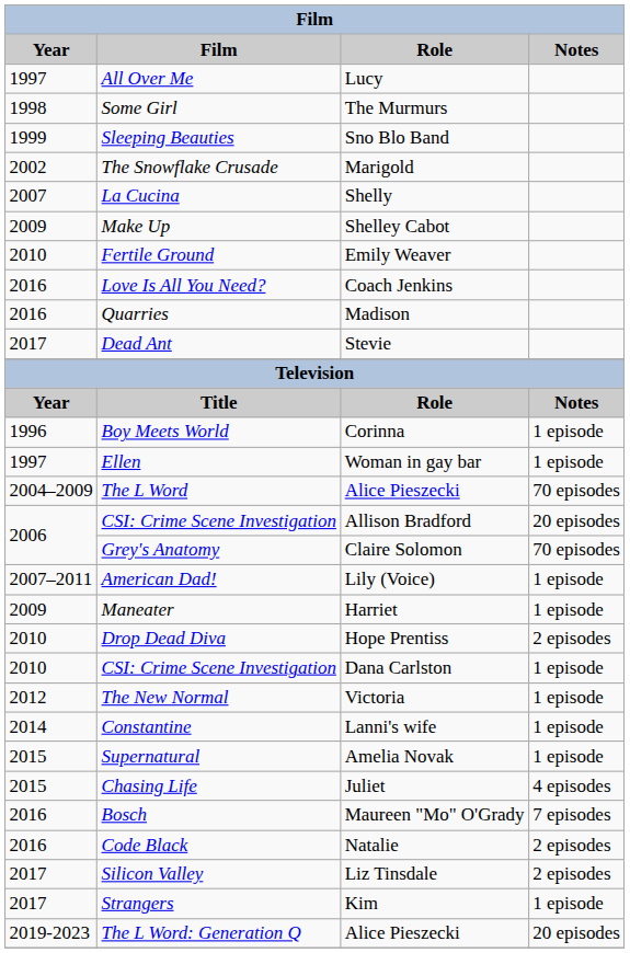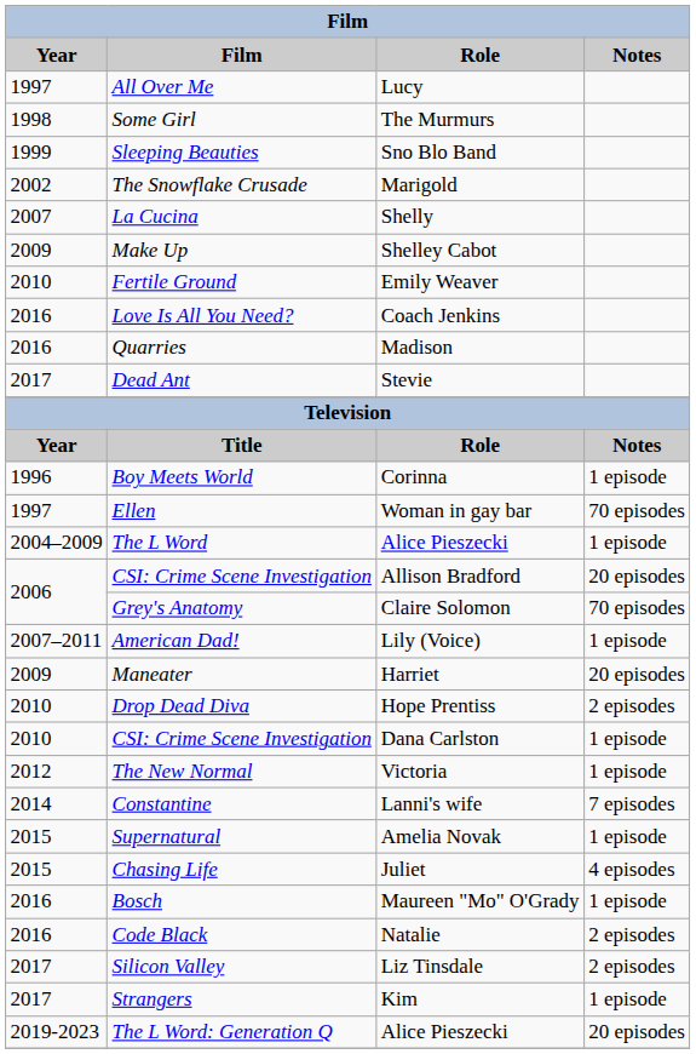Ellen | Notes: 1 episode -> 70 episodes
The L Word | Notes: 70 episodes -> 1 episode
Maneater | Notes: 1 episode -> 20 episodes
Constantine | Notes: 1 episode -> 7 episodes
Bosch | Notes: 7 episodes -> 1 episode
